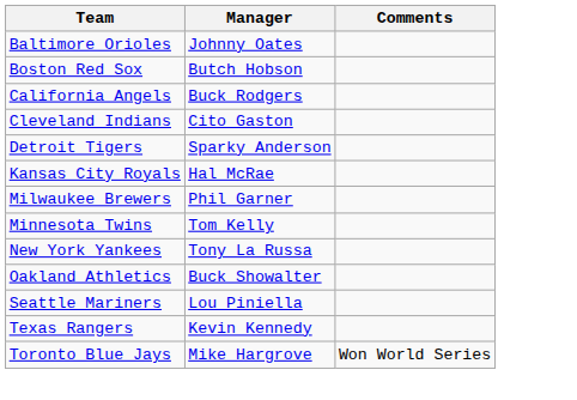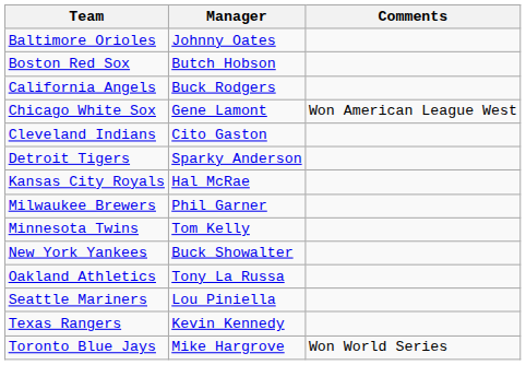+ row: Chicago White Sox | Gene Lamont | Won American League West
New York Yankees | Manager: Tony La Russa -> Buck Showalter
Oakland Athletics | Manager: Buck Showalter -> Tony La Russa
